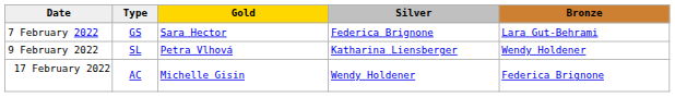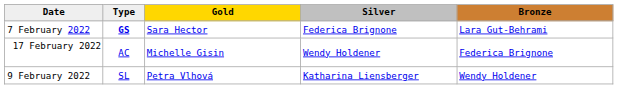7 February 2022 | Type: normal -> bold
rows swapped: 9 February 2022 <-> 17 February 2022
